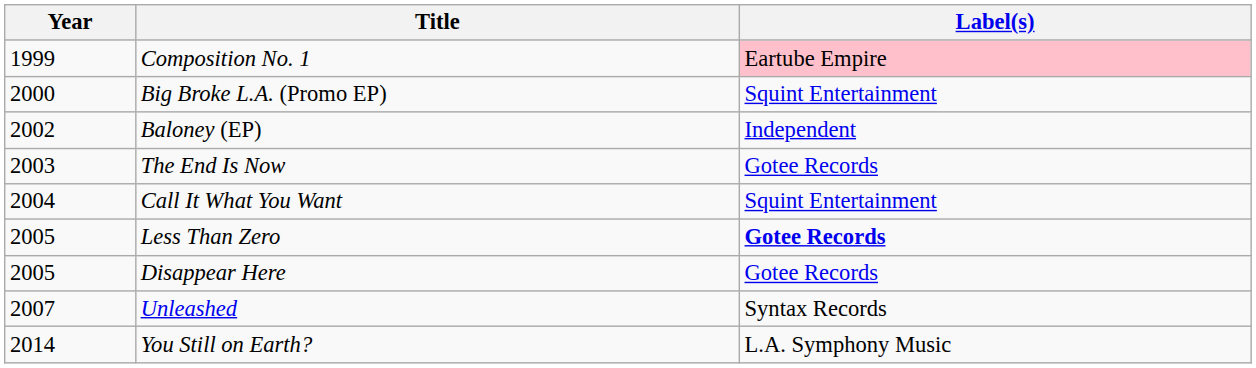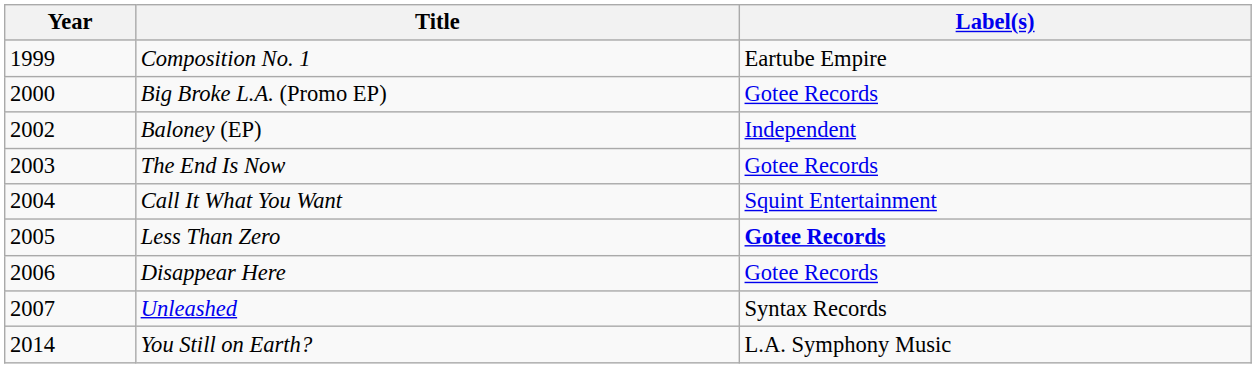Composition No. 1 | Label(s): pink background -> no background
Big Broke L.A. (Promo EP) | Label(s): Squint Entertainment -> Gotee Records
Disappear Here | Year: 2005 -> 2006
